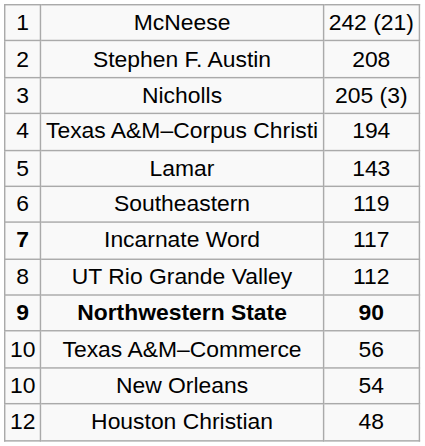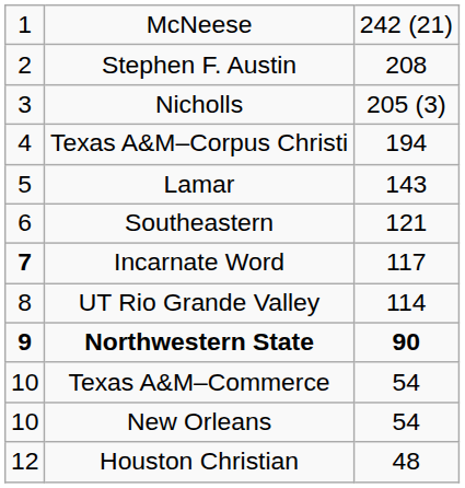Southeastern | column 3: 119 -> 121
UT Rio Grande Valley | column 3: 112 -> 114
Texas A&M–Commerce | column 3: 56 -> 54
